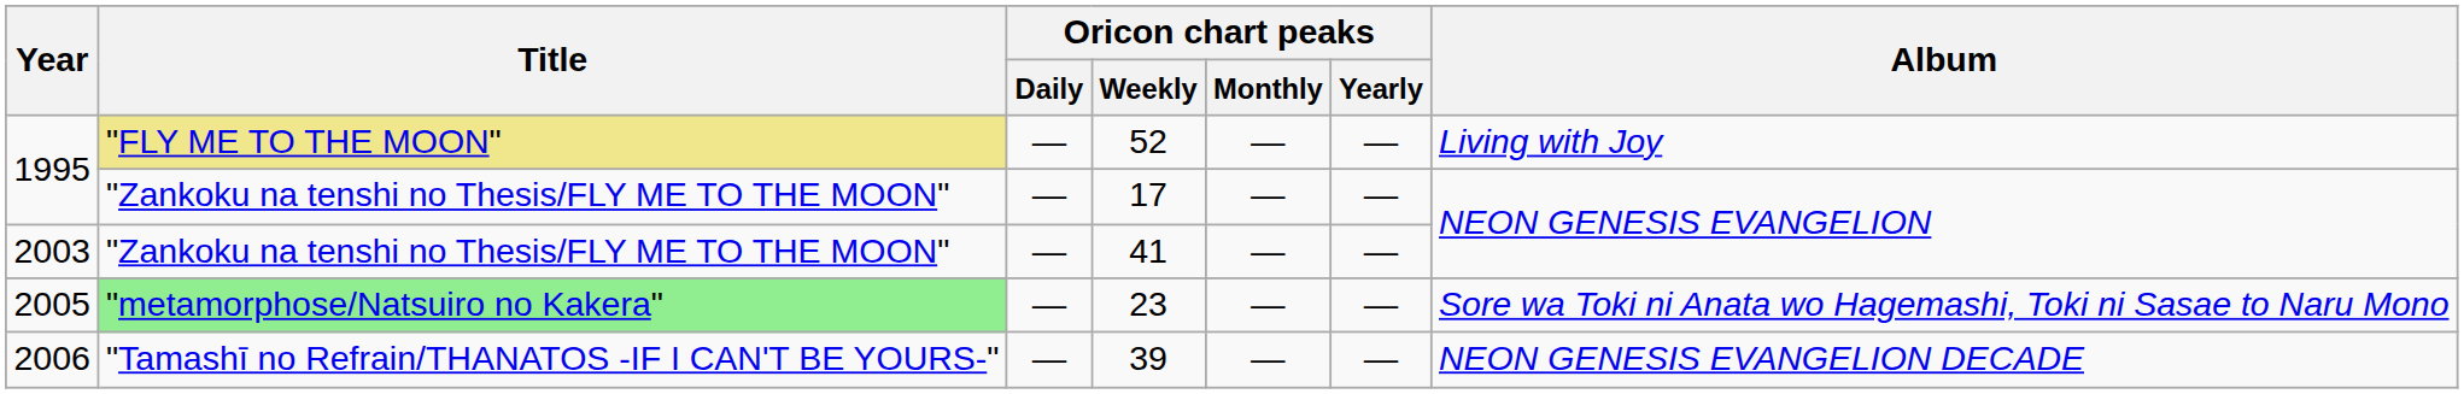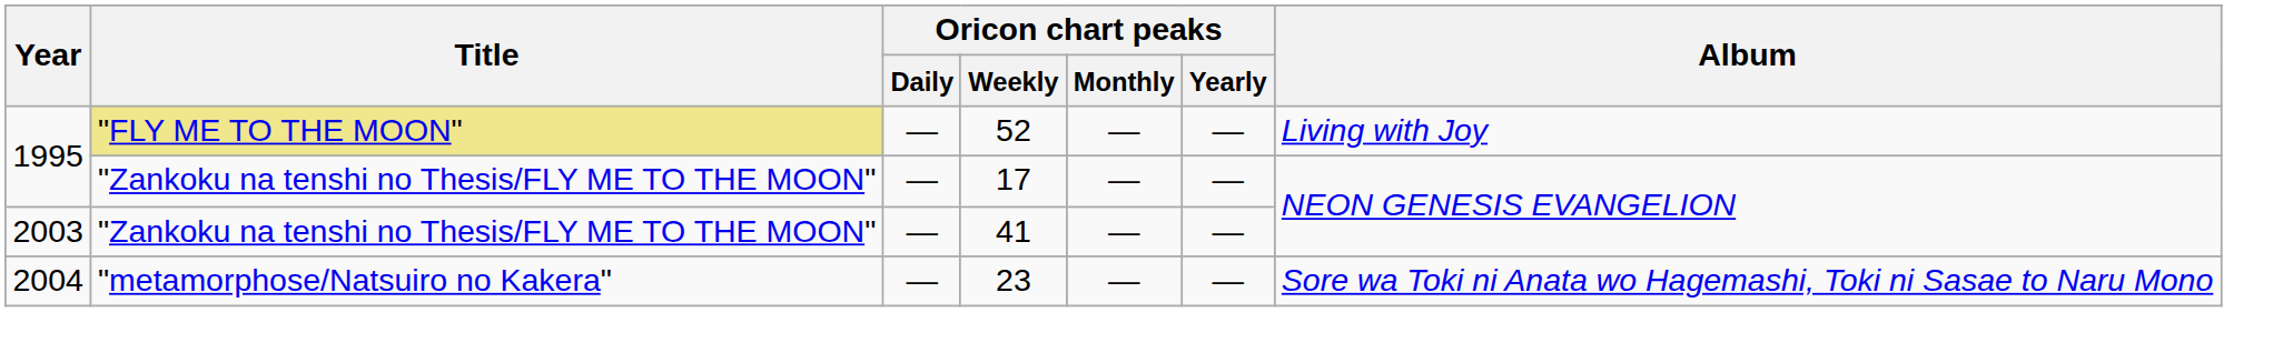23 | Year: 2005 -> 2004
23 | Title: lightgreen background -> no background
- row: 2006 | "Tamashī no Refrain/THANATOS -IF I CAN'T BE YOURS-" | — | 39 | — | — | NEON GENESIS EVANGELION DECADE
